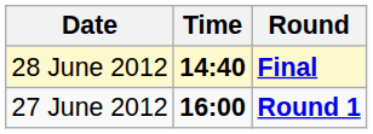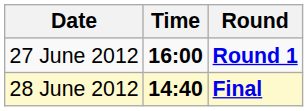rows swapped: 27 June 2012 <-> 28 June 2012
